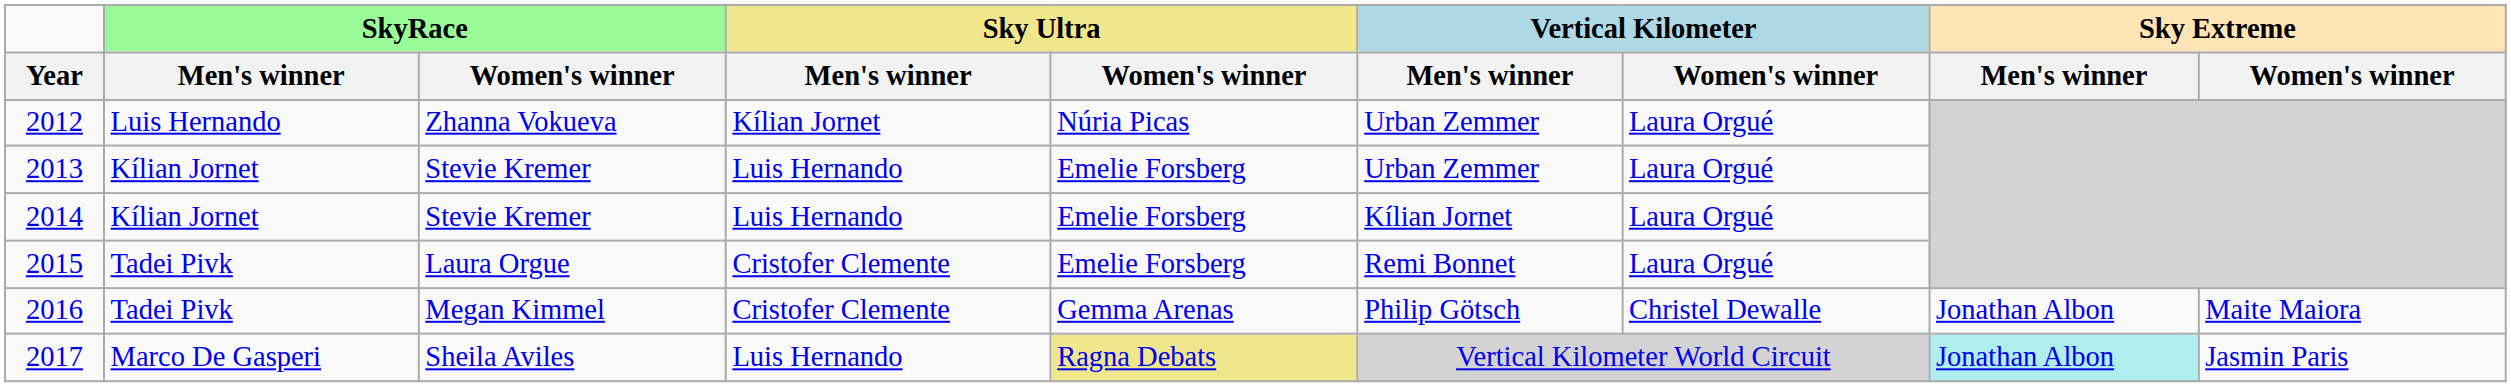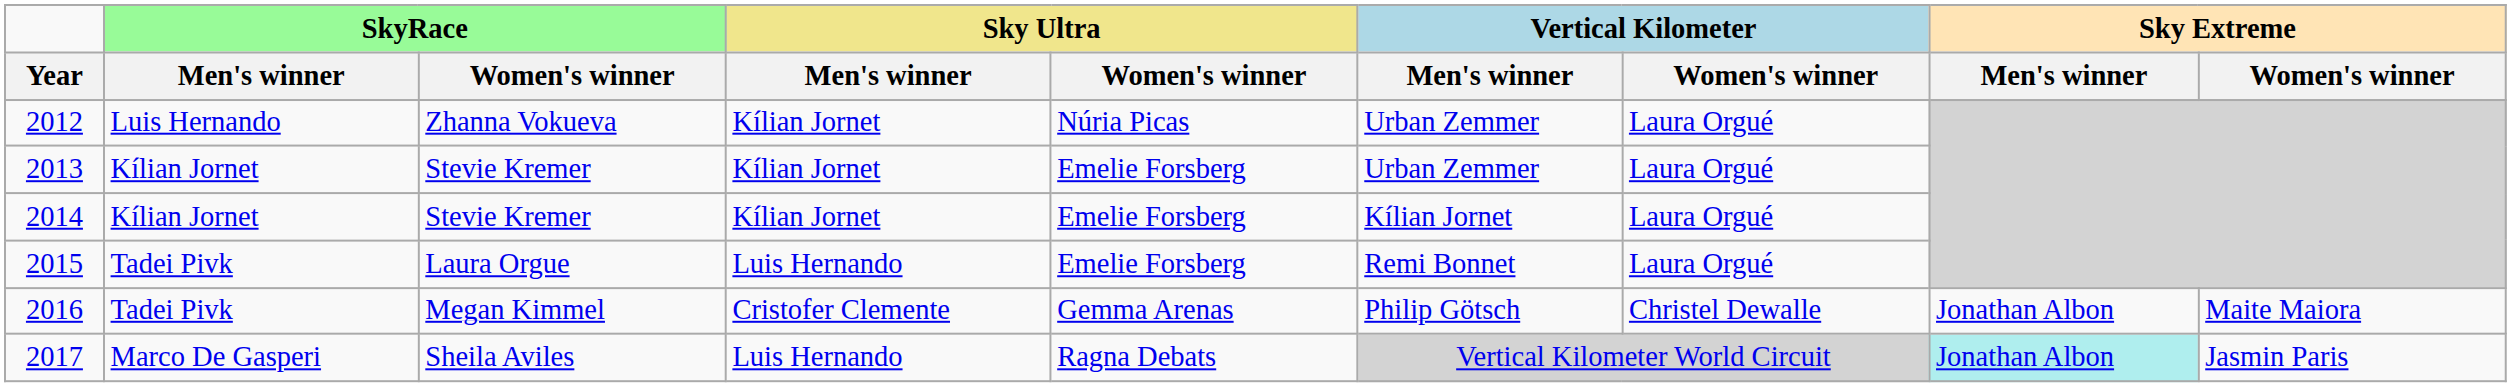2013 | Sky Ultra / Men's winner: Luis Hernando -> Kílian Jornet
2014 | Sky Ultra / Men's winner: Luis Hernando -> Kílian Jornet
2015 | Sky Ultra / Men's winner: Cristofer Clemente -> Luis Hernando
2017 | Sky Ultra / Women's winner: khaki background -> no background
